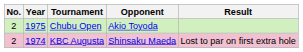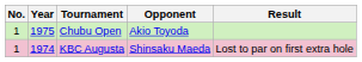Chubu Open | No.: 2 -> 1
KBC Augusta | No.: 2 -> 1
